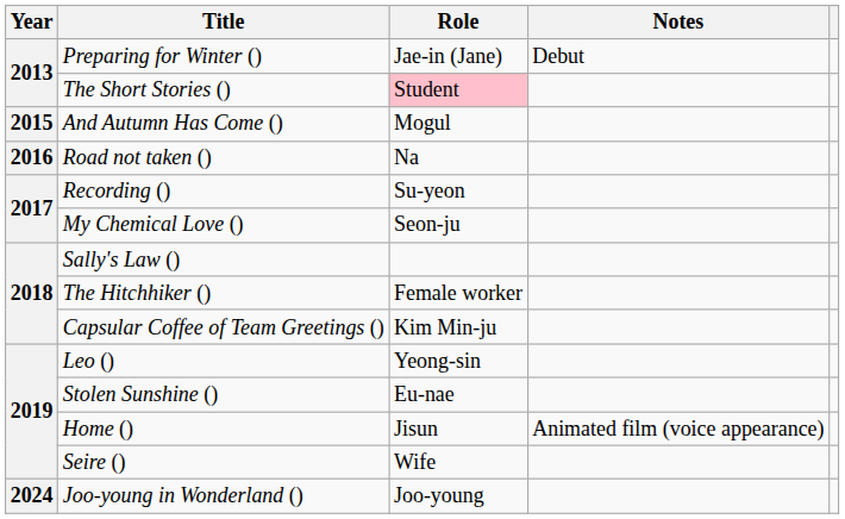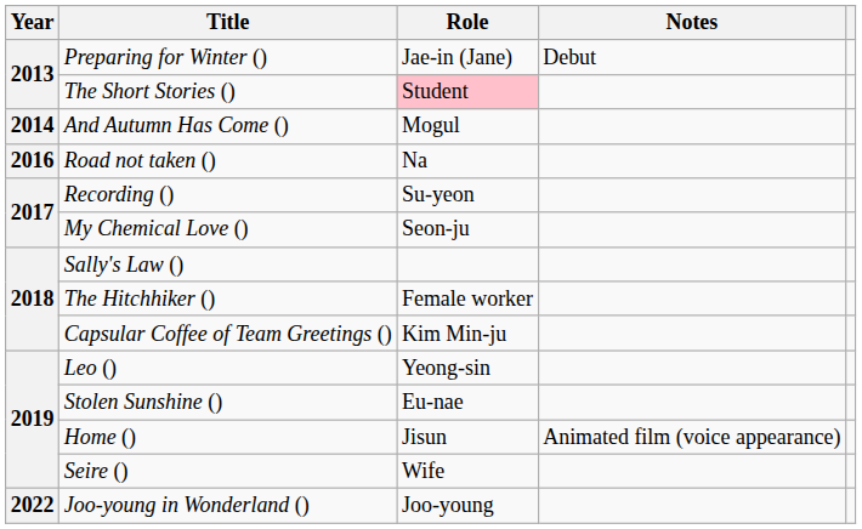And Autumn Has Come () | Year: 2015 -> 2014
Joo-young in Wonderland () | Year: 2024 -> 2022
